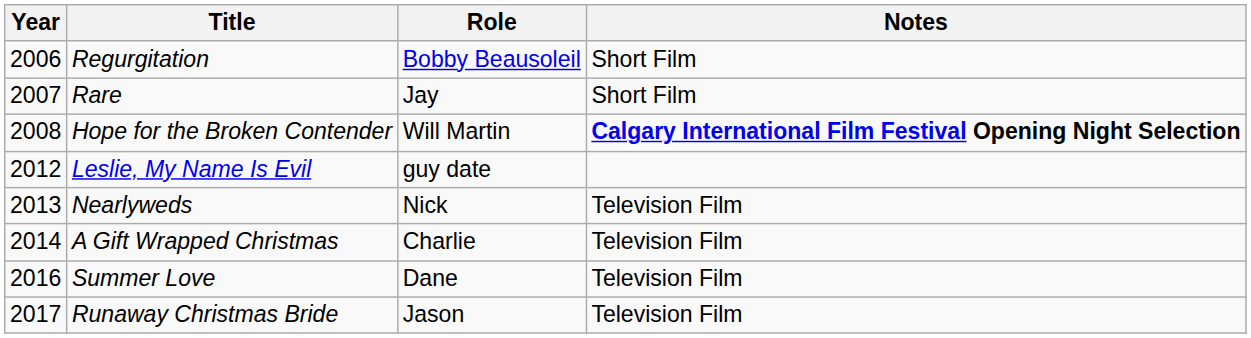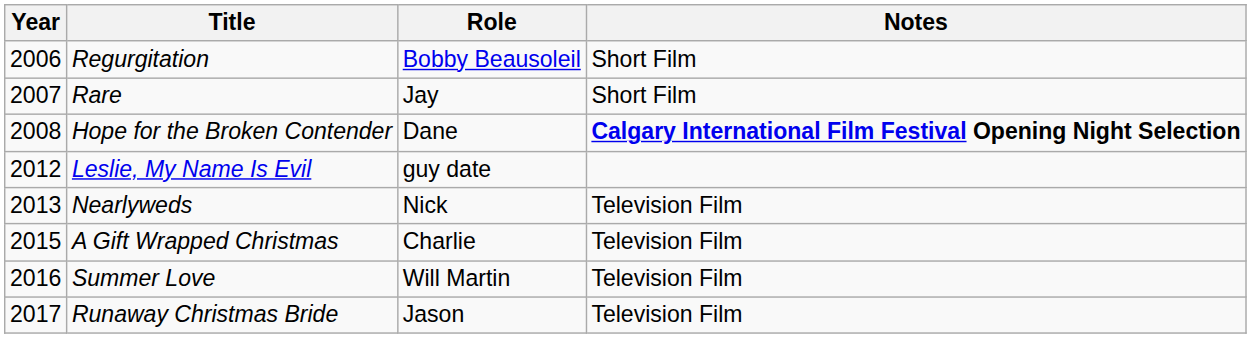Hope for the Broken Contender | Role: Will Martin -> Dane
A Gift Wrapped Christmas | Year: 2014 -> 2015
Summer Love | Role: Dane -> Will Martin
